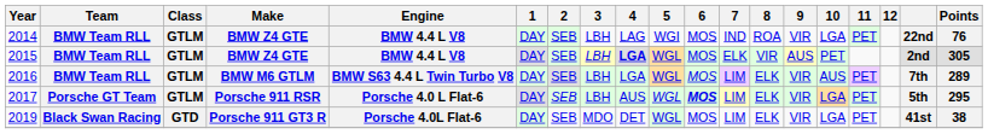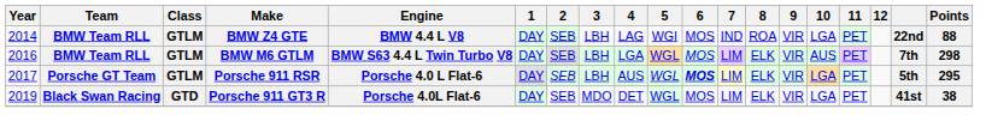2014 | Points: 76 -> 88
- row: 2015 | BMW Team RLL | GTLM | BMW Z4 GTE | BMW 4.4 L V8 | DAY | SEB | LBH | LGA | WGL | MOS | ELK | VIR | AUS | PET | 2nd | 305
2016 | Points: 289 -> 298
